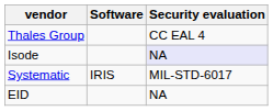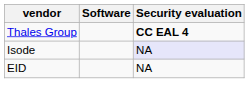Thales Group | Security evaluation: normal -> bold
- row: Systematic | IRIS | MIL-STD-6017
